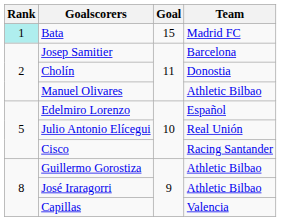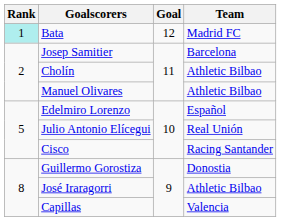Bata | Goal: 15 -> 12
Cholín | Team: Donostia -> Athletic Bilbao
Guillermo Gorostiza | Team: Athletic Bilbao -> Donostia
